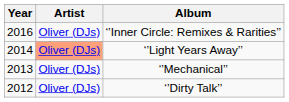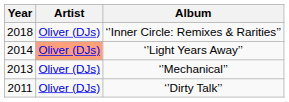‘’Inner Circle: Remixes & Rarities’’ | Year: 2016 -> 2018
‘’Dirty Talk’’ | Year: 2012 -> 2011
